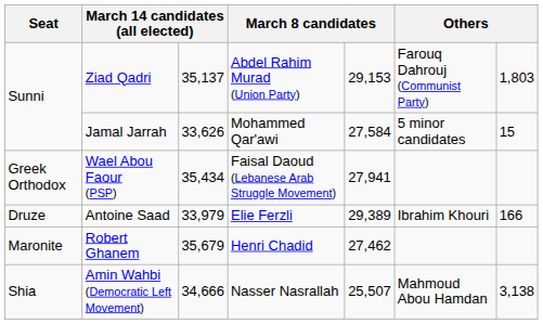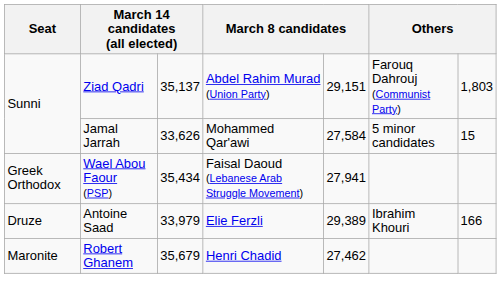Ziad Qadri | column 5: 29,153 -> 29,151
- row: Shia | Amin Wahbi (Democratic Left Movement) | 34,666 | Nasser Nasrallah | 25,507 | Mahmoud Abou Hamdan | 3,138
